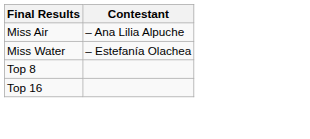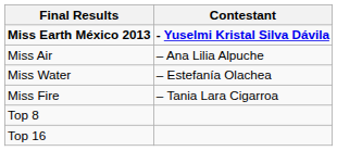+ row: Miss Earth México 2013 | - Yuselmi Kristal Silva Dávila
+ row: Miss Fire | – Tania Lara Cigarroa
